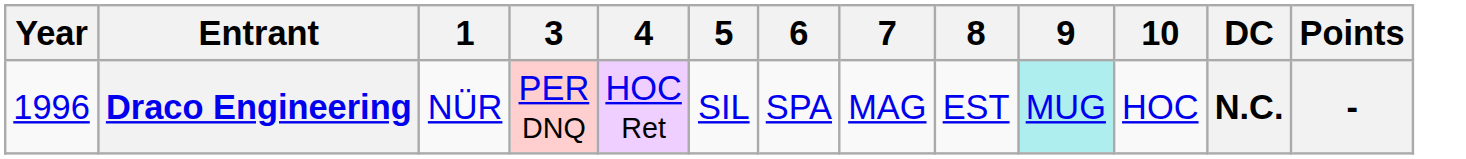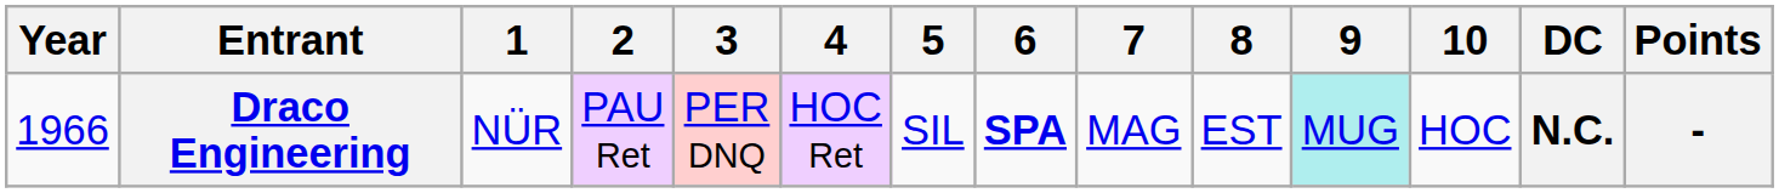+ column: 2 | PAU Ret
Draco Engineering | Year: 1996 -> 1966
Draco Engineering | 6: normal -> bold
